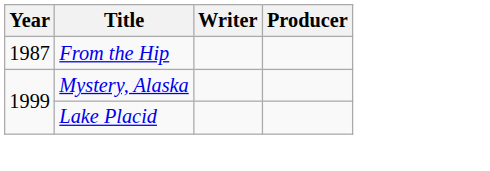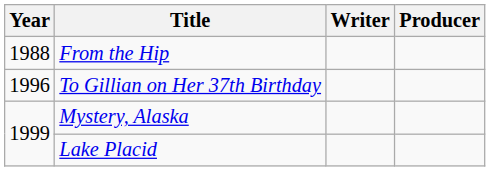From the Hip | Year: 1987 -> 1988
+ row: 1996 | To Gillian on Her 37th Birthday
